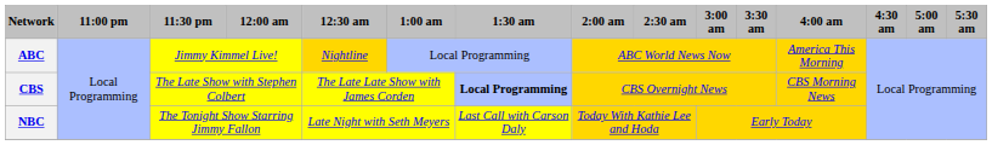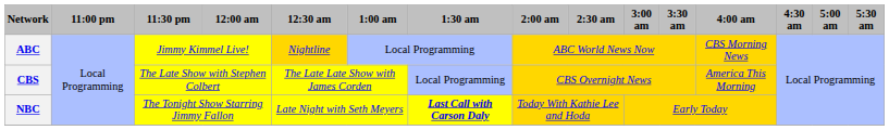ABC | 4:00 am: America This Morning -> CBS Morning News
CBS | 1:30 am: bold -> normal
CBS | 4:00 am: CBS Morning News -> America This Morning
NBC | 1:30 am: normal -> bold
